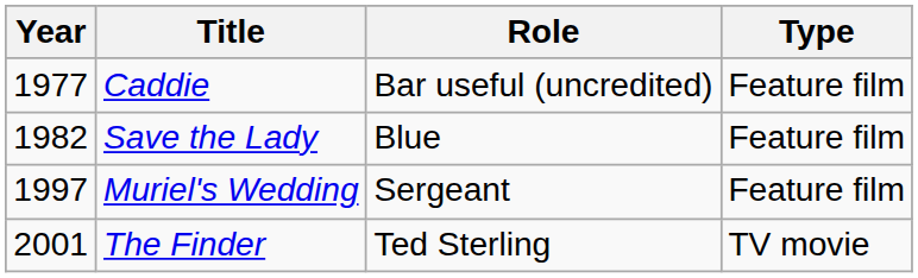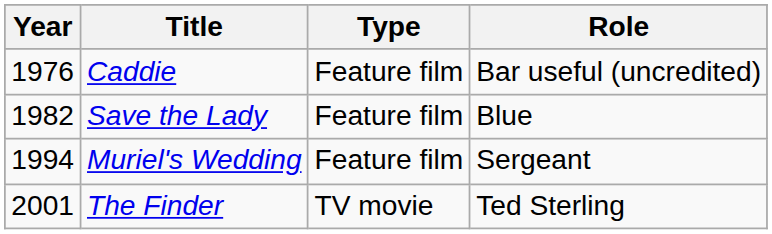columns swapped: Role <-> Type
Caddie | Year: 1977 -> 1976
Muriel's Wedding | Year: 1997 -> 1994
